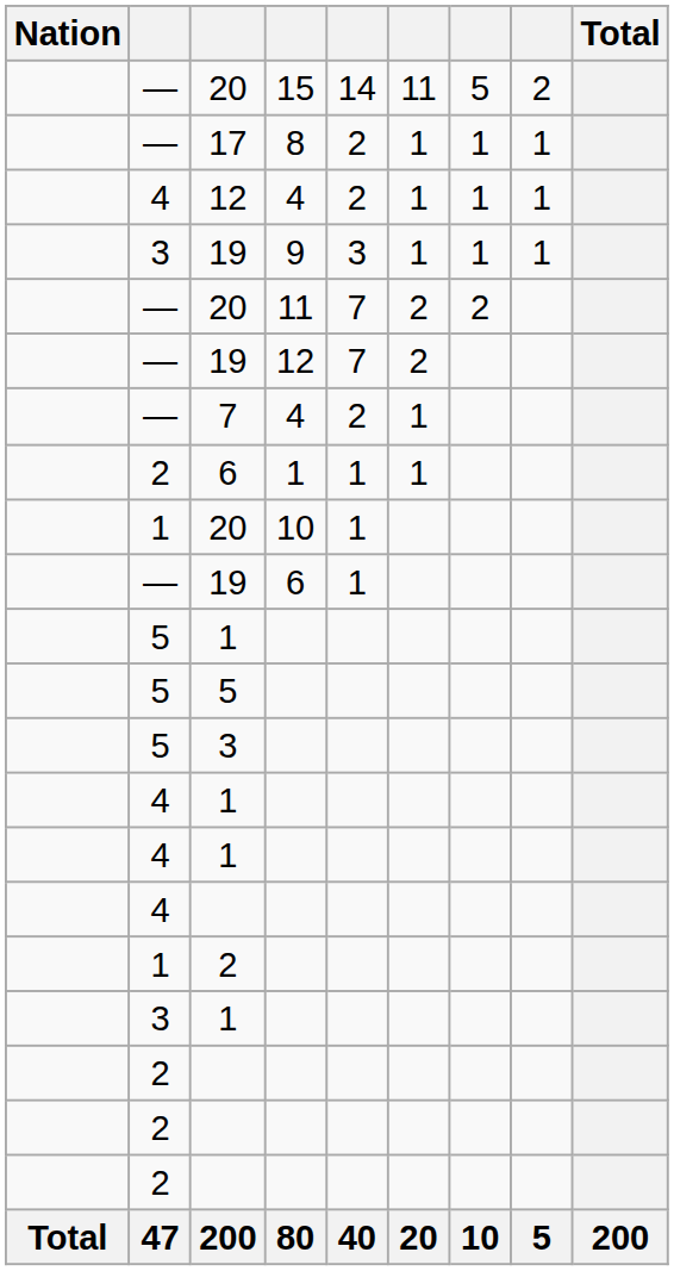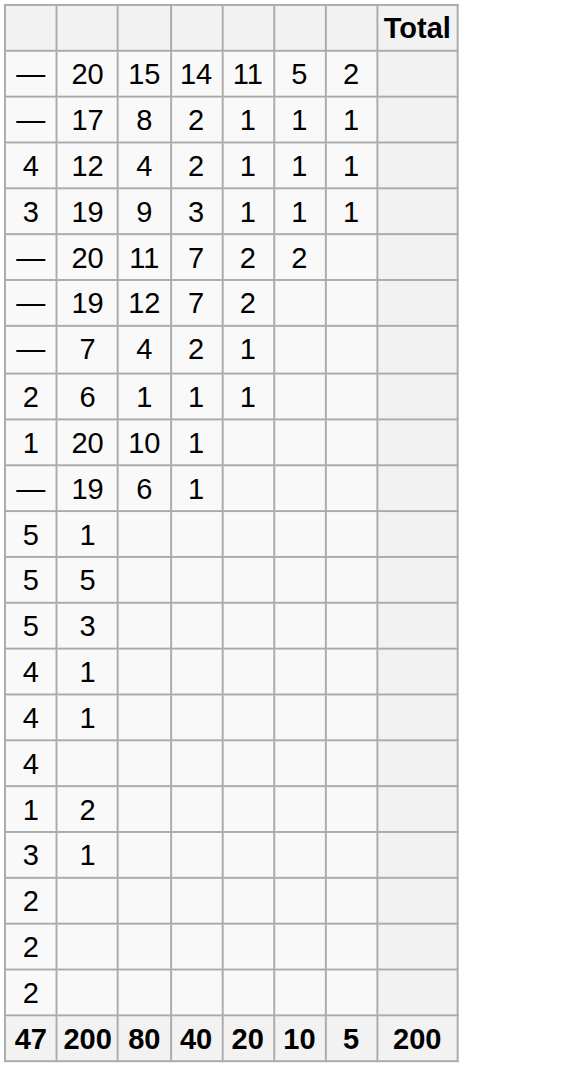- column: Nation | Total
